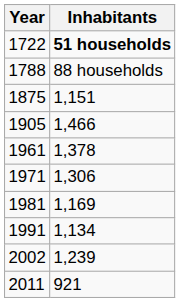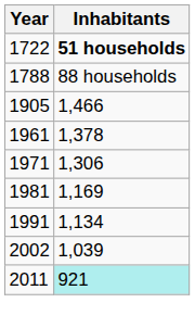- row: 1875 | 1,151
2002 | Inhabitants: 1,239 -> 1,039
2011 | Inhabitants: no background -> paleturquoise background
